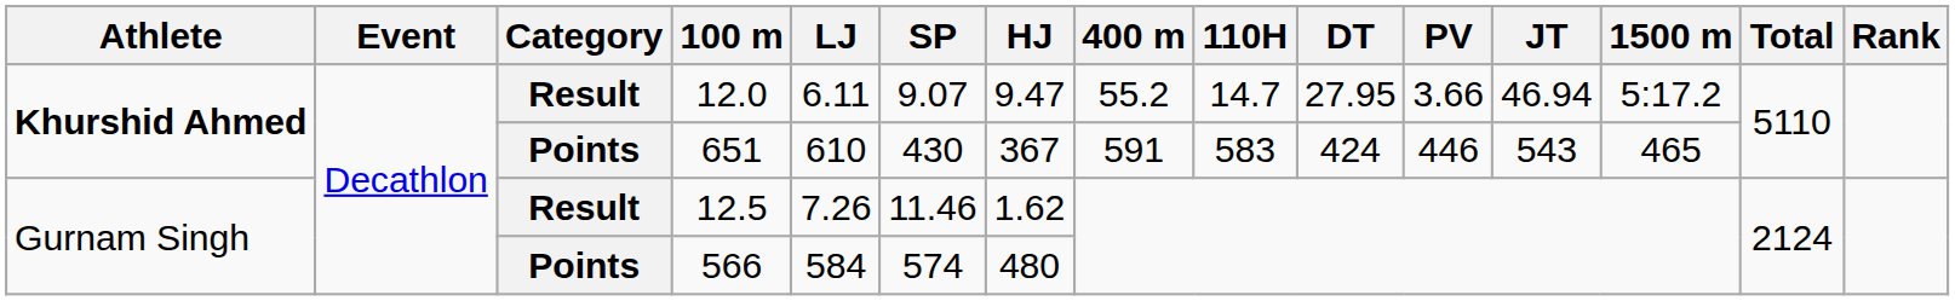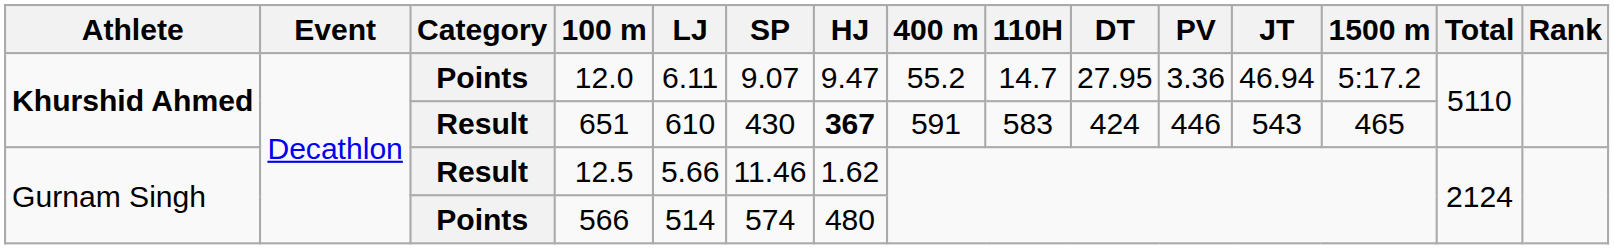12.0 | Category: Result -> Points
12.0 | PV: 3.66 -> 3.36
651 | Category: Points -> Result
651 | HJ: normal -> bold
12.5 | LJ: 7.26 -> 5.66
566 | LJ: 584 -> 514
